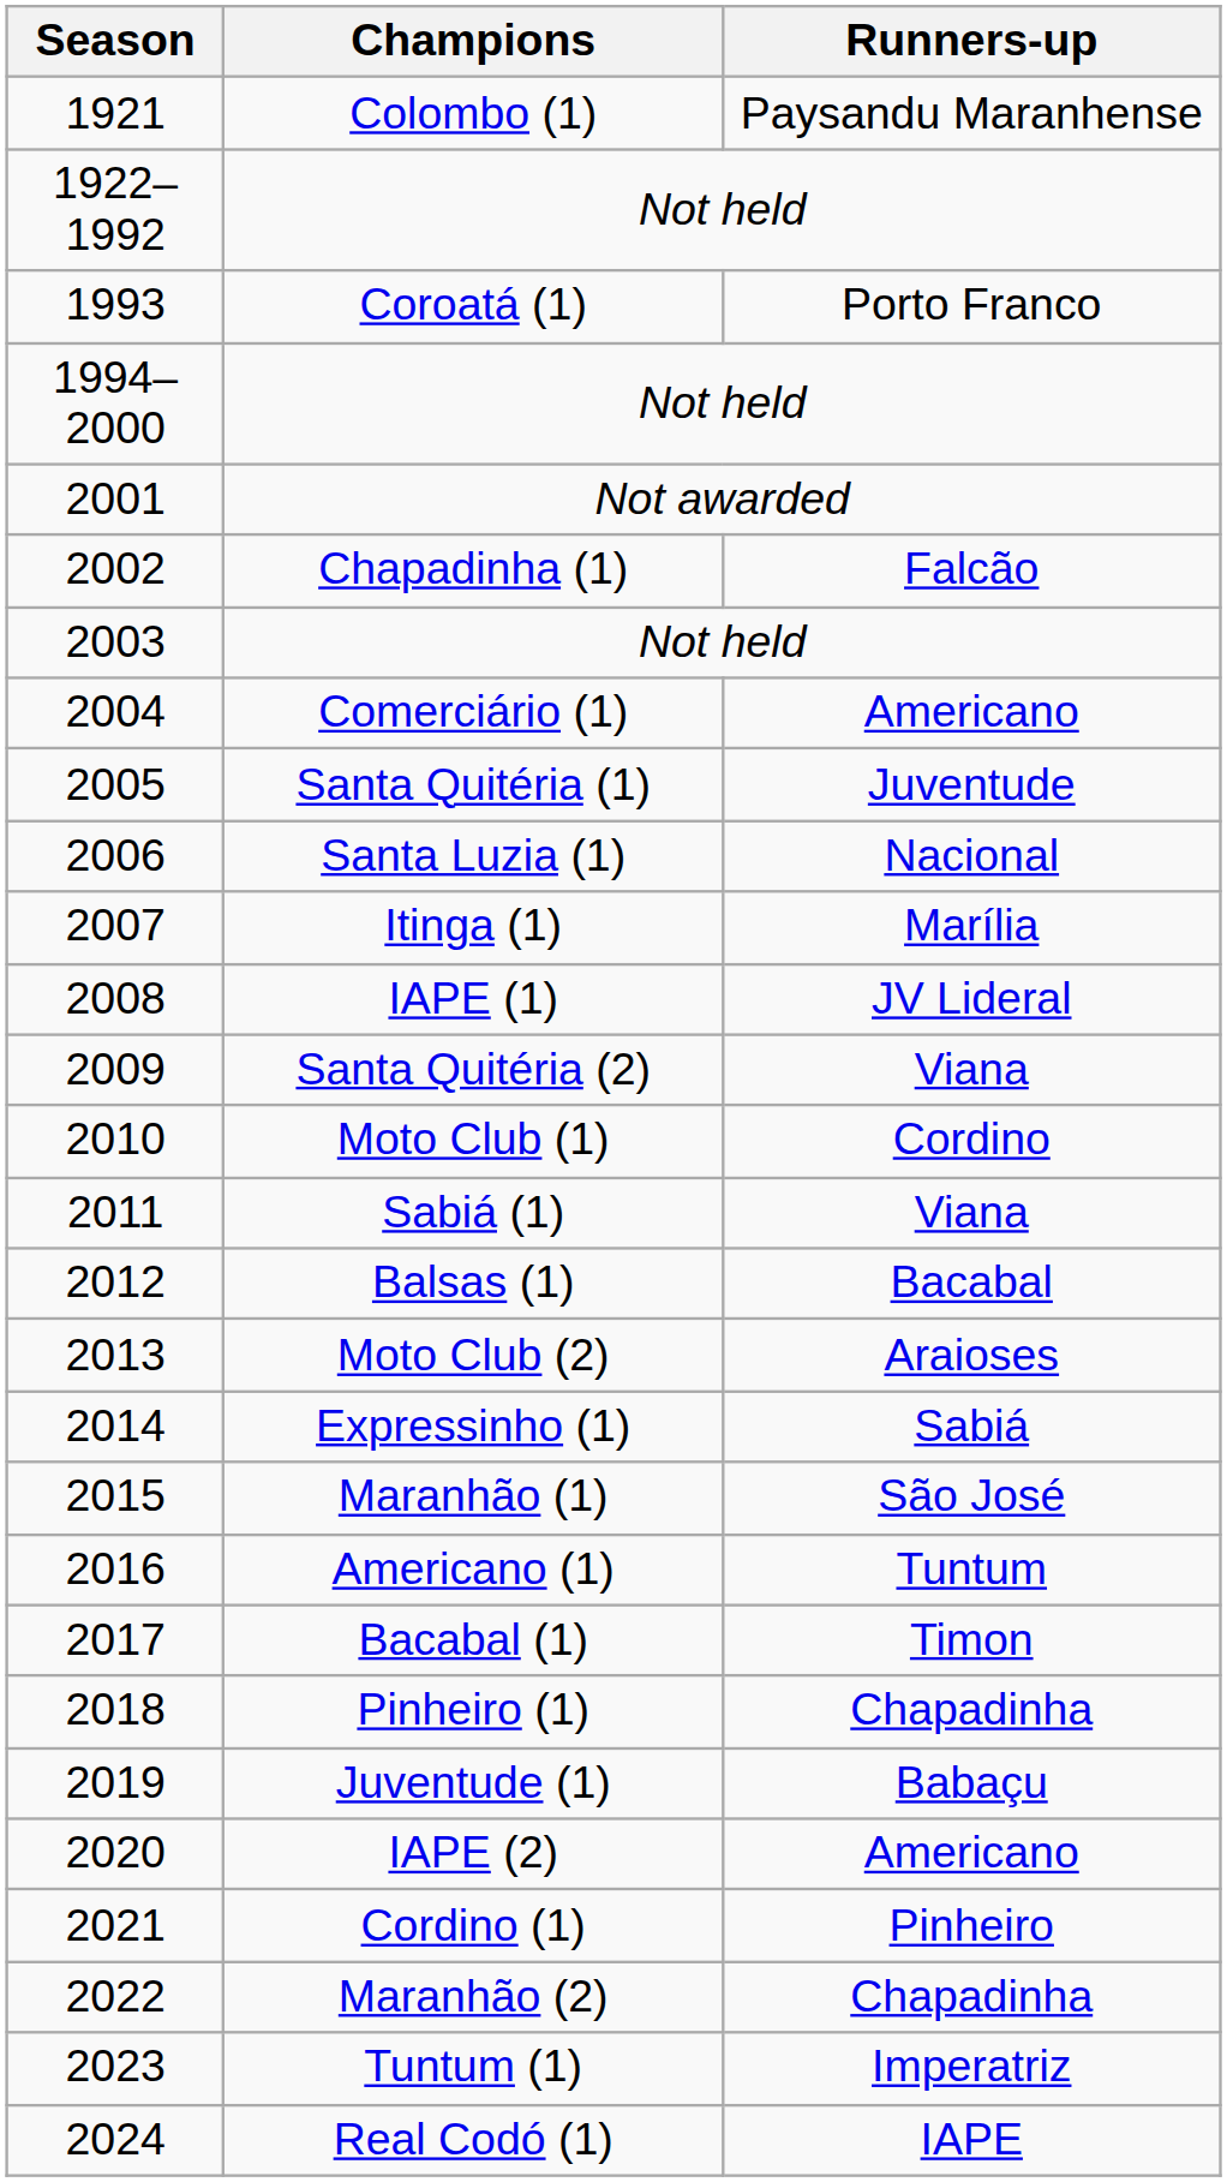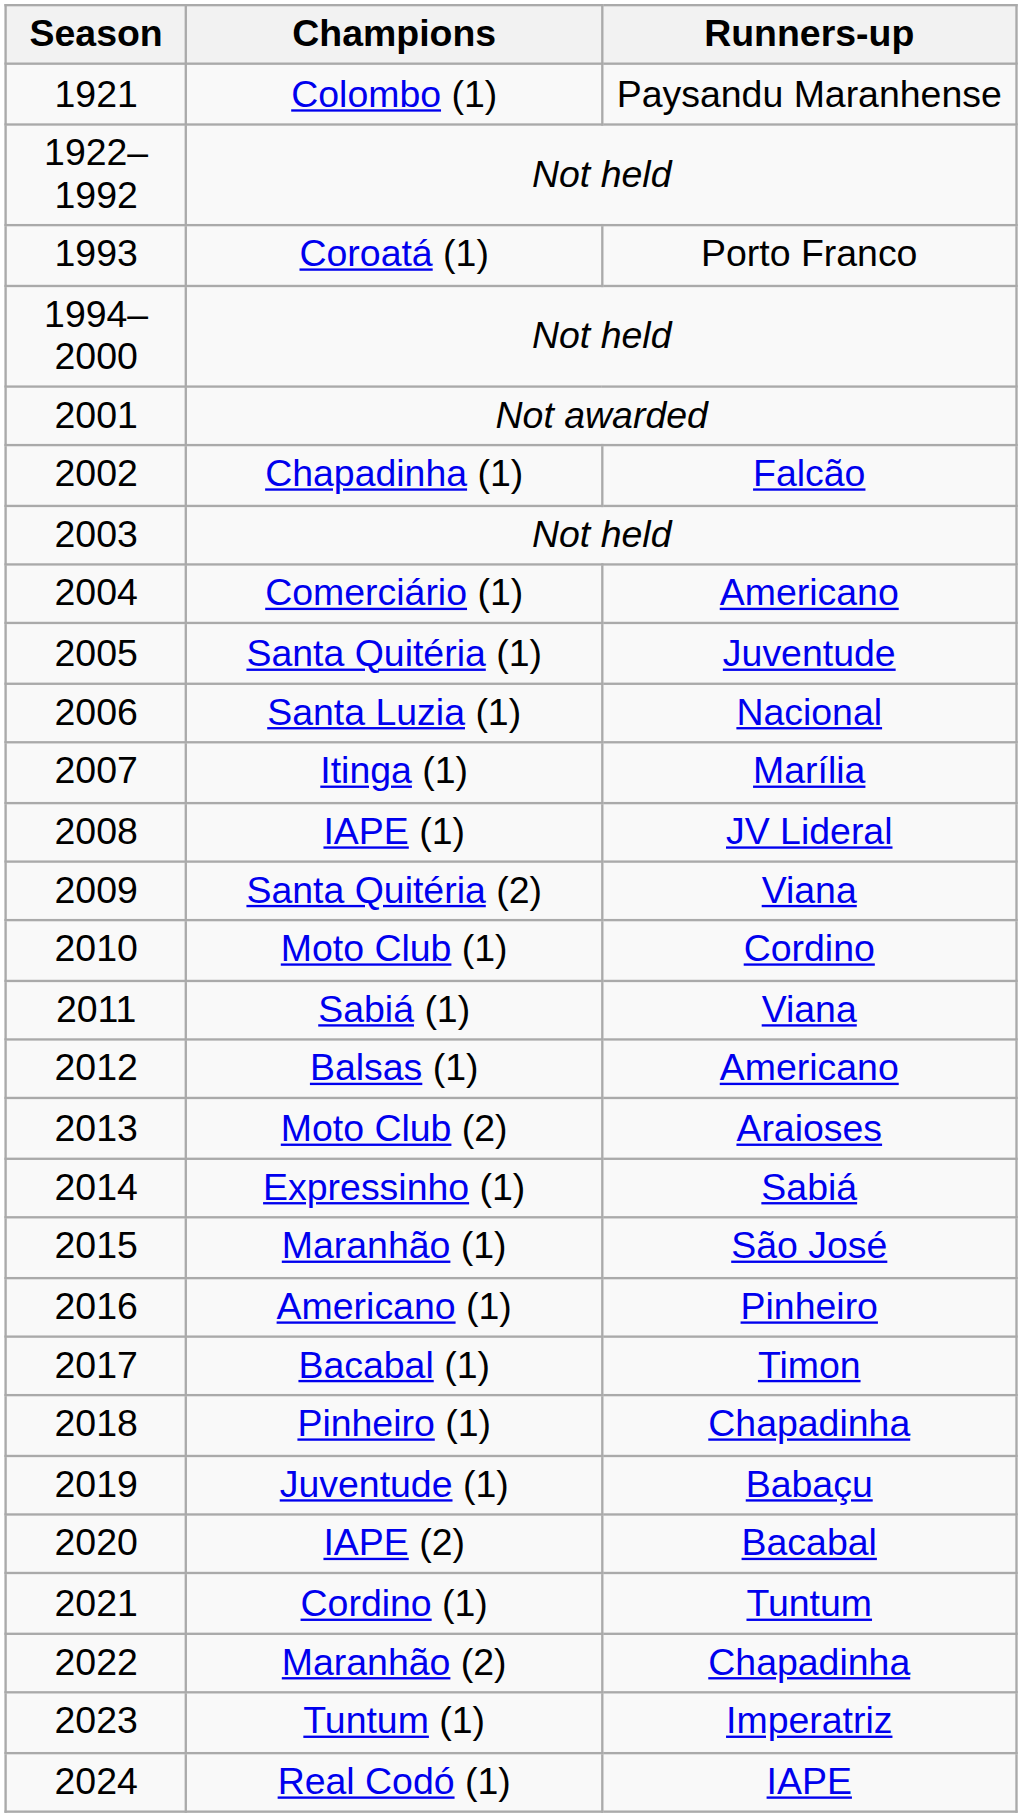Balsas (1) | Runners-up: Bacabal -> Americano
Americano (1) | Runners-up: Tuntum -> Pinheiro
IAPE (2) | Runners-up: Americano -> Bacabal
Cordino (1) | Runners-up: Pinheiro -> Tuntum
